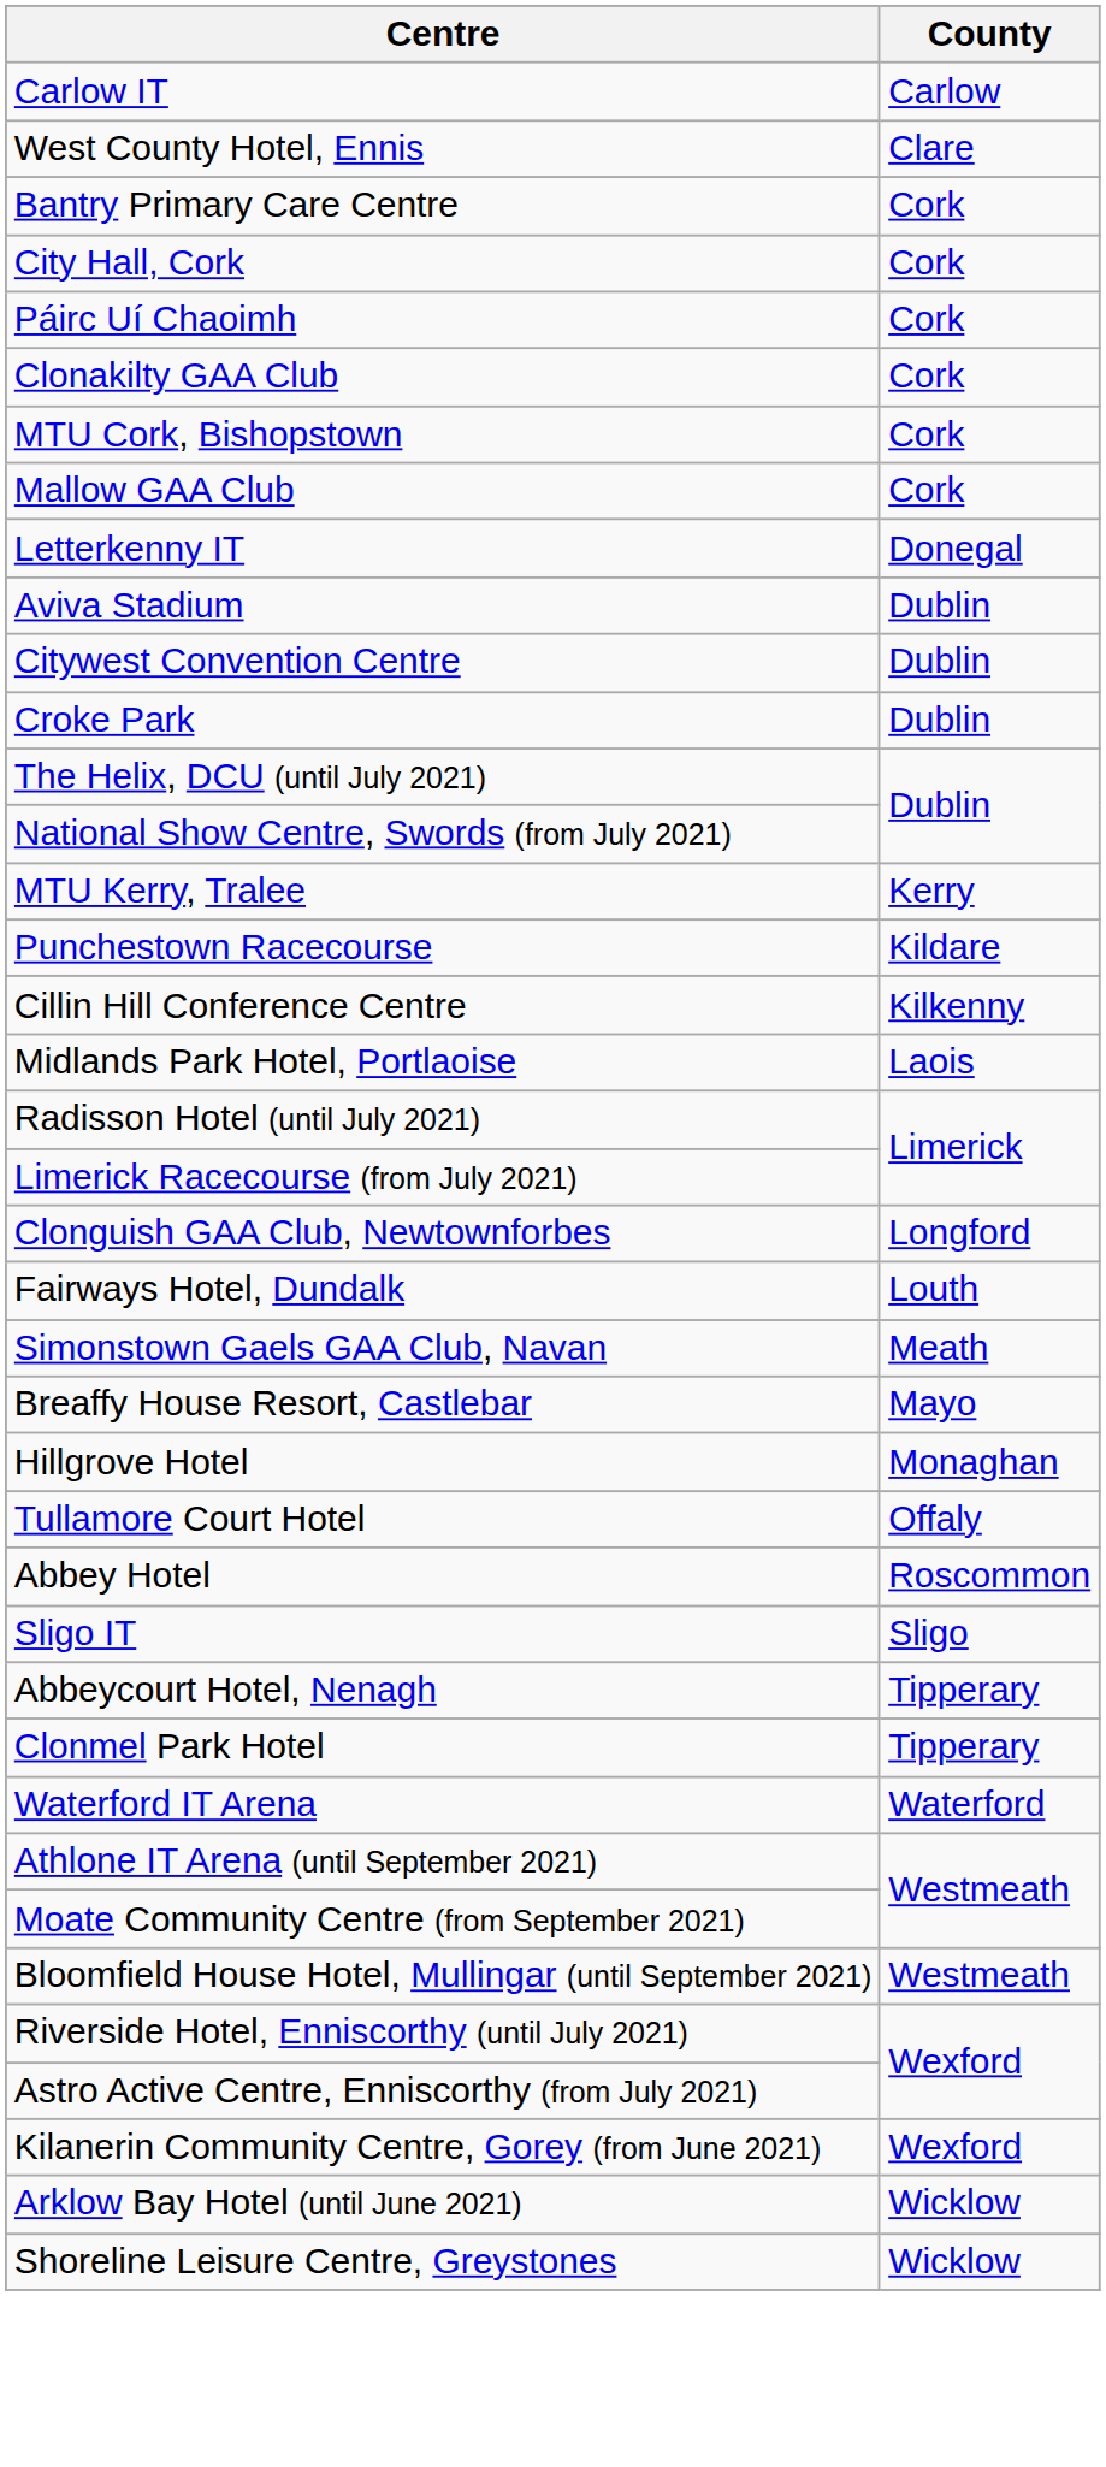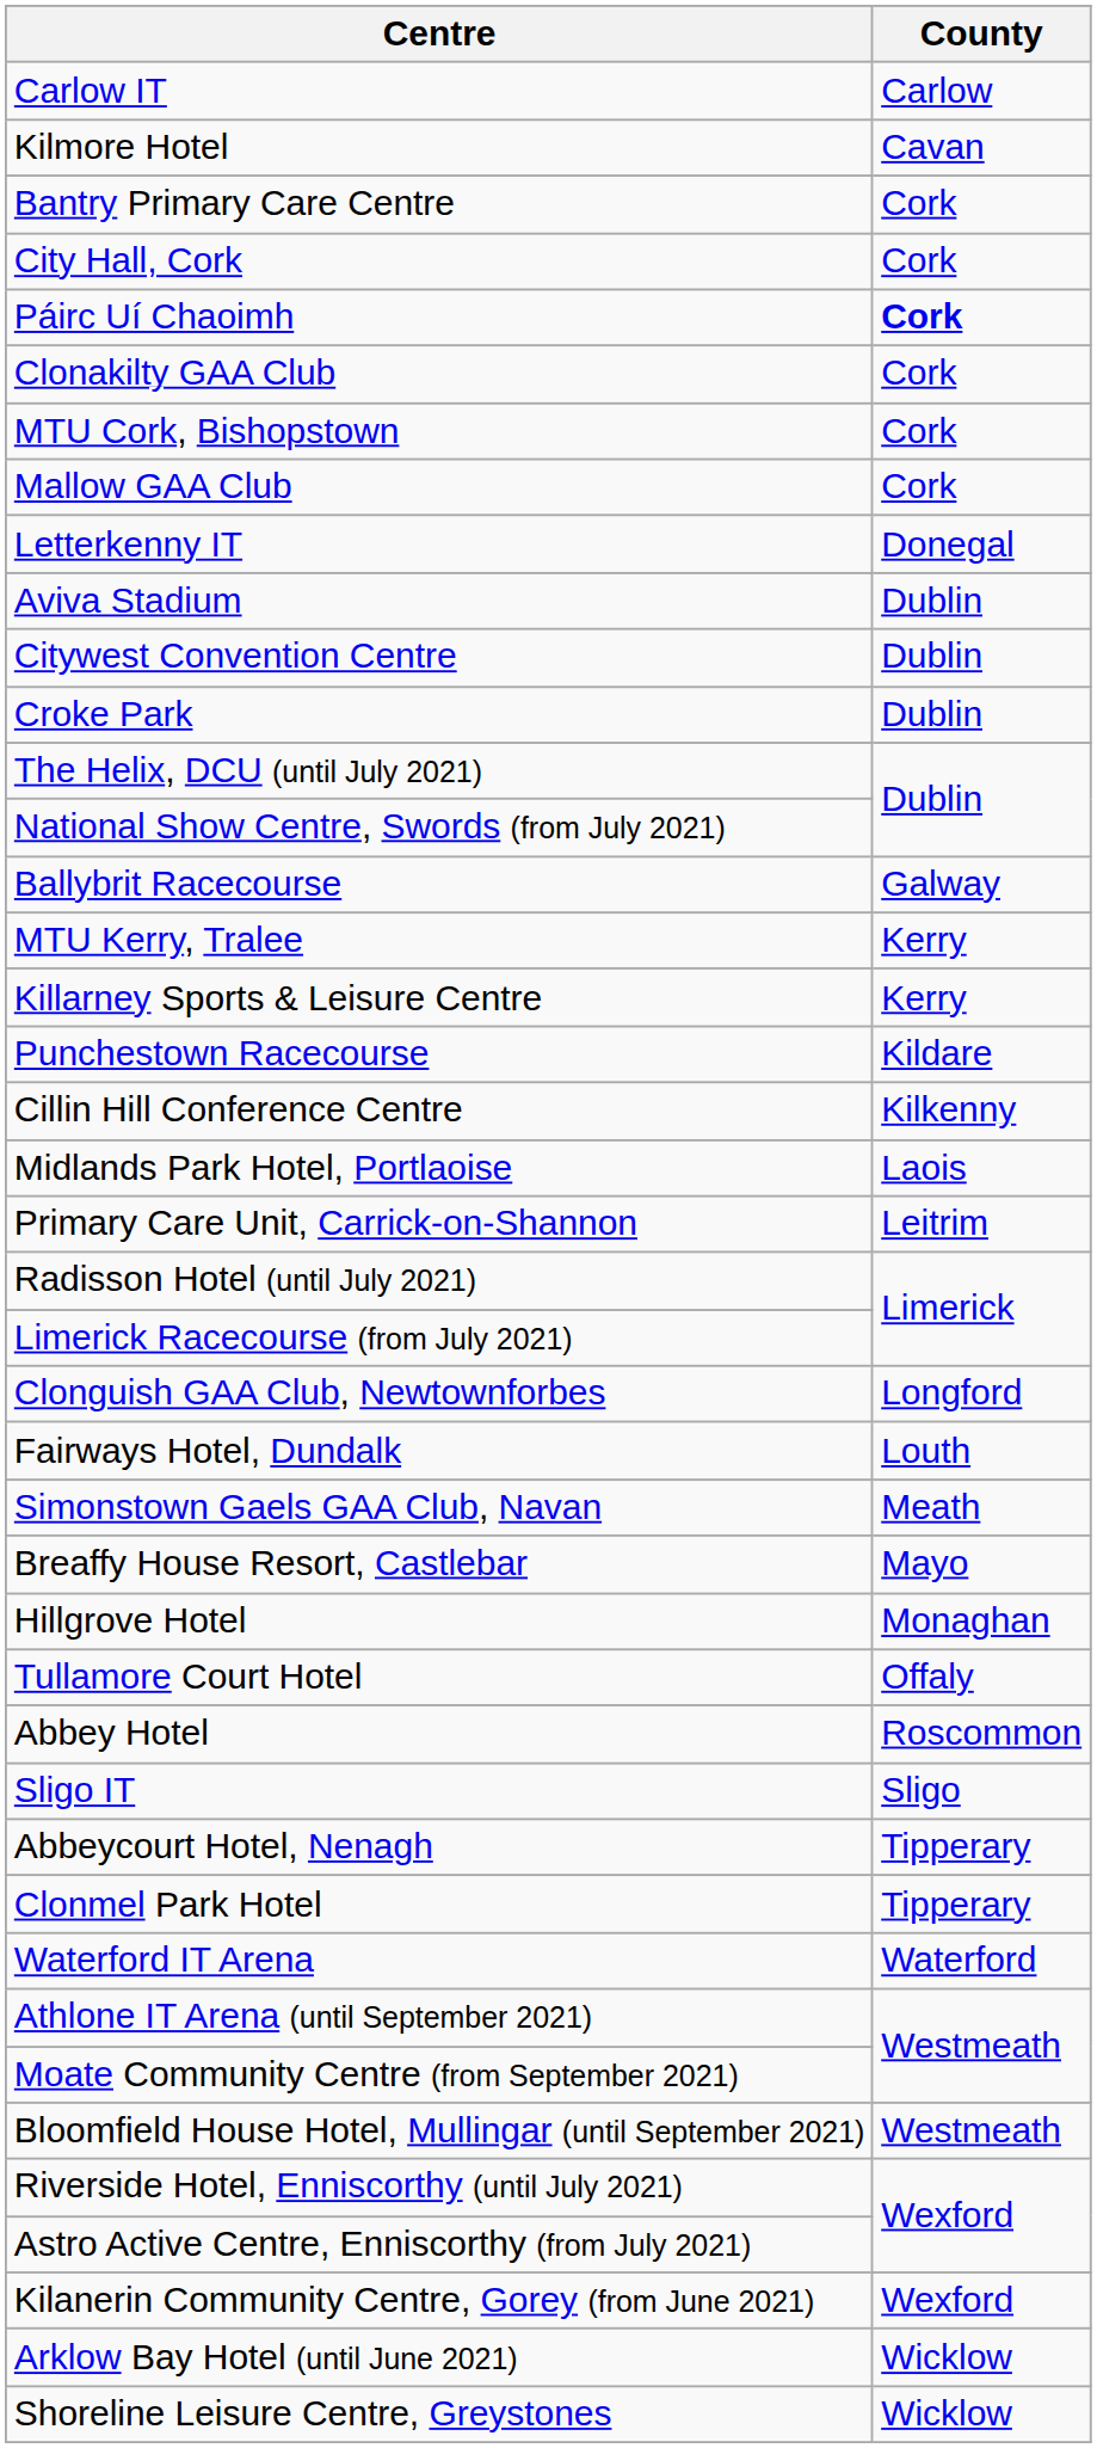+ row: Kilmore Hotel | Cavan
- row: West County Hotel, Ennis | Clare
Páirc Uí Chaoimh | County: normal -> bold
+ row: Ballybrit Racecourse | Galway
+ row: Killarney Sports & Leisure Centre | Kerry
+ row: Primary Care Unit, Carrick-on-Shannon | Leitrim
